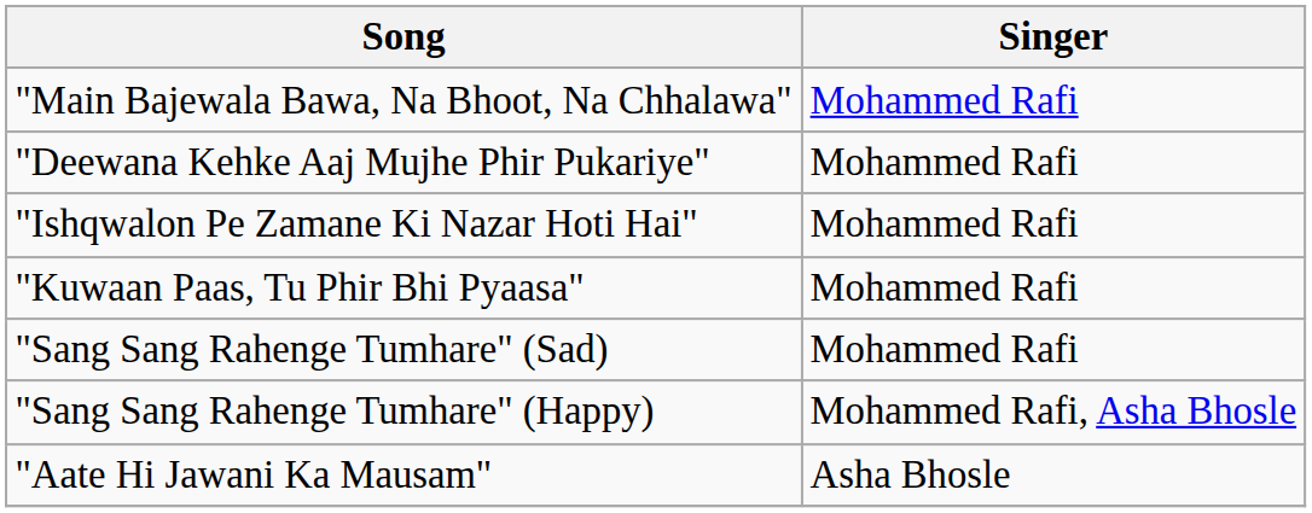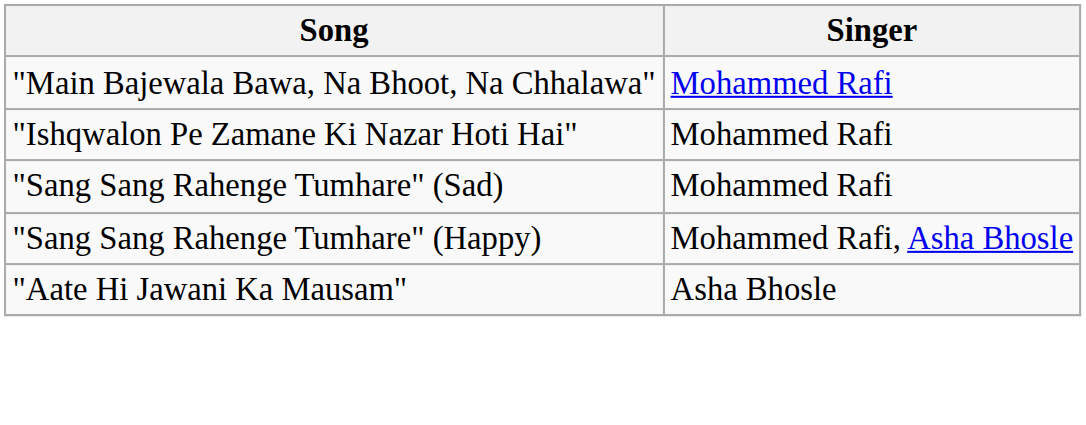- row: "Deewana Kehke Aaj Mujhe Phir Pukariye" | Mohammed Rafi
- row: "Kuwaan Paas, Tu Phir Bhi Pyaasa" | Mohammed Rafi
